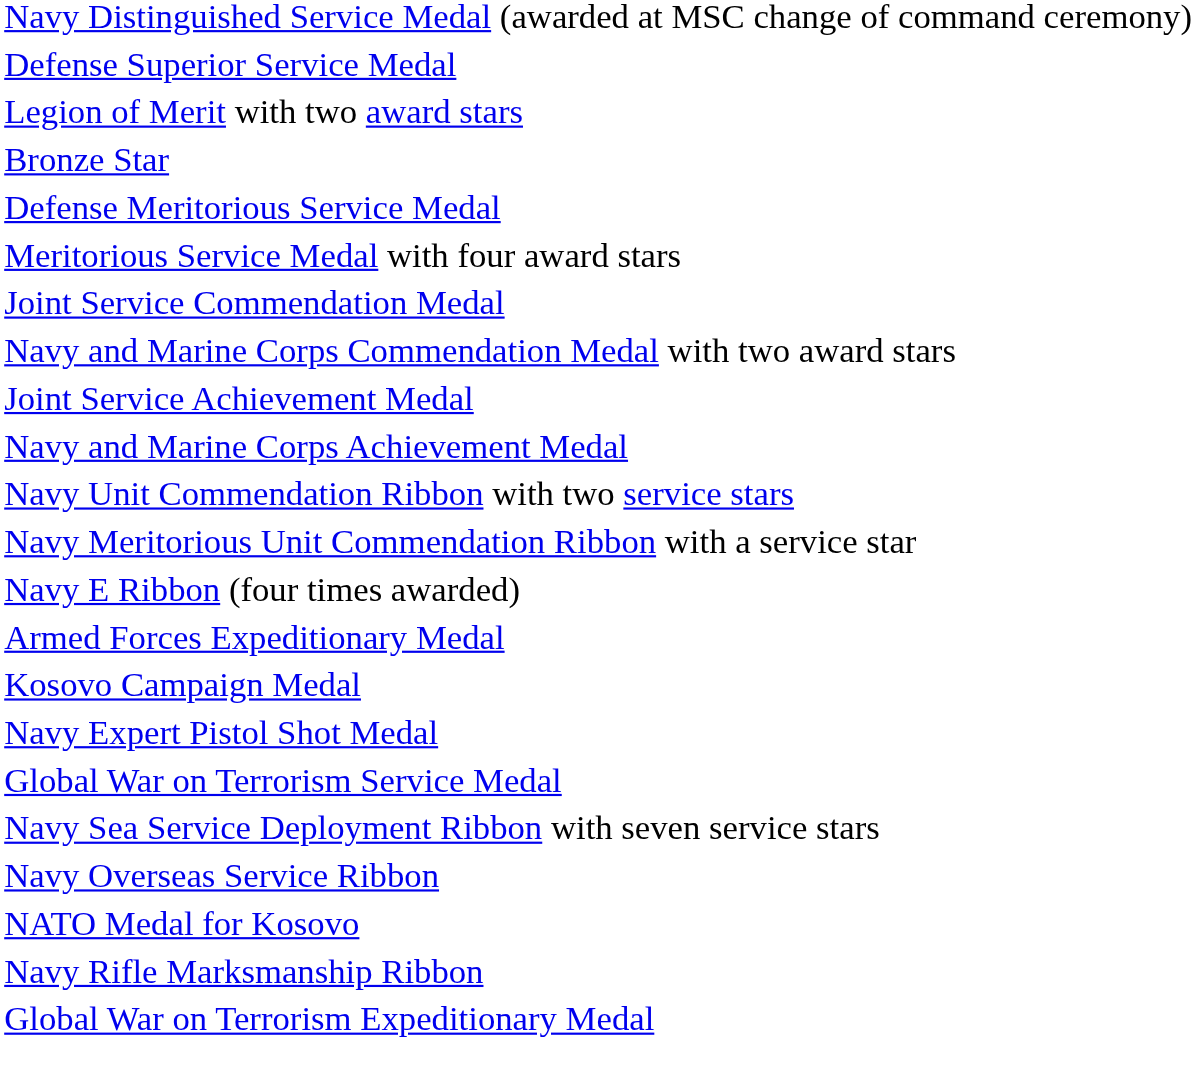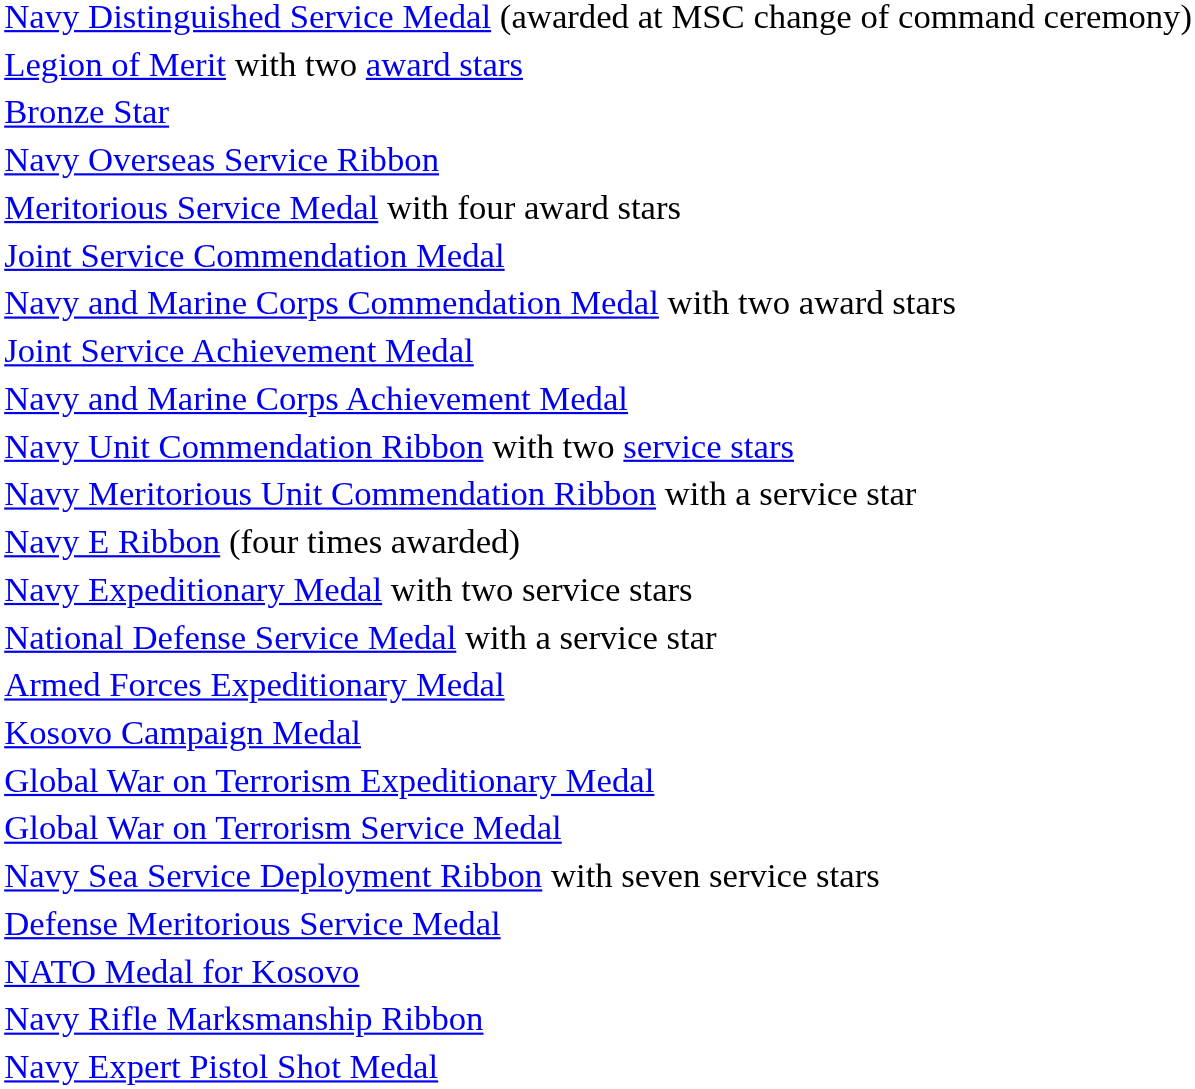- row: Defense Superior Service Medal
rows swapped: Defense Meritorious Service Medal <-> Navy Overseas Service Ribbon
+ row: Navy Expeditionary Medal with two service stars
+ row: National Defense Service Medal with a service star
rows swapped: Global War on Terrorism Expeditionary Medal <-> Navy Expert Pistol Shot Medal
